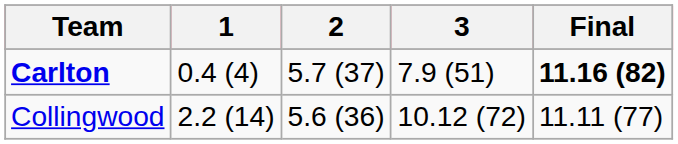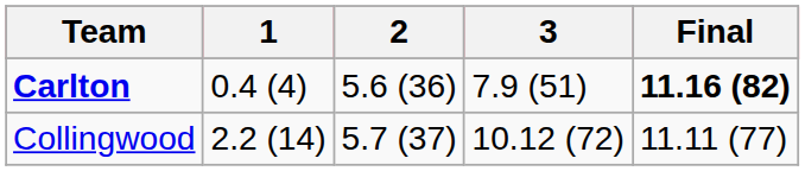Carlton | 2: 5.7 (37) -> 5.6 (36)
Collingwood | 2: 5.6 (36) -> 5.7 (37)
